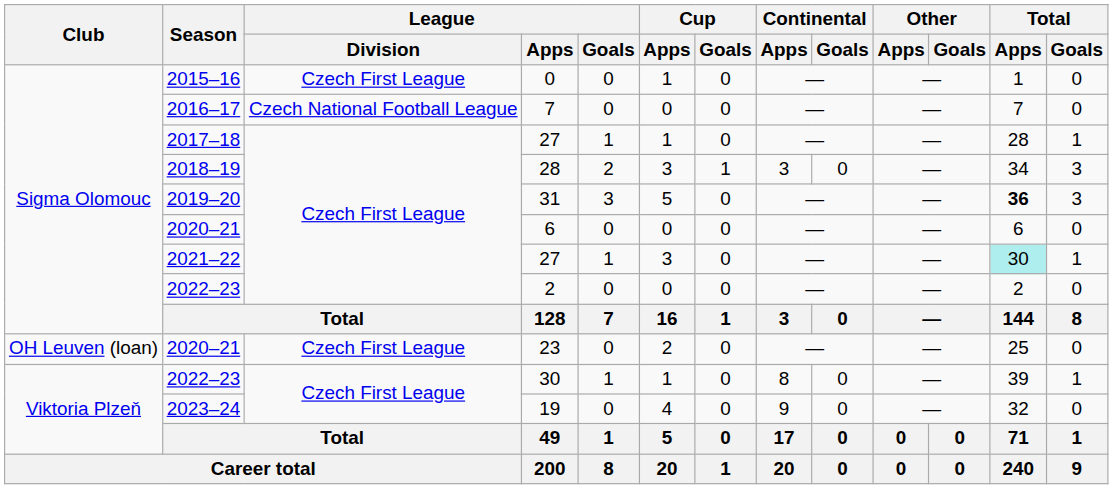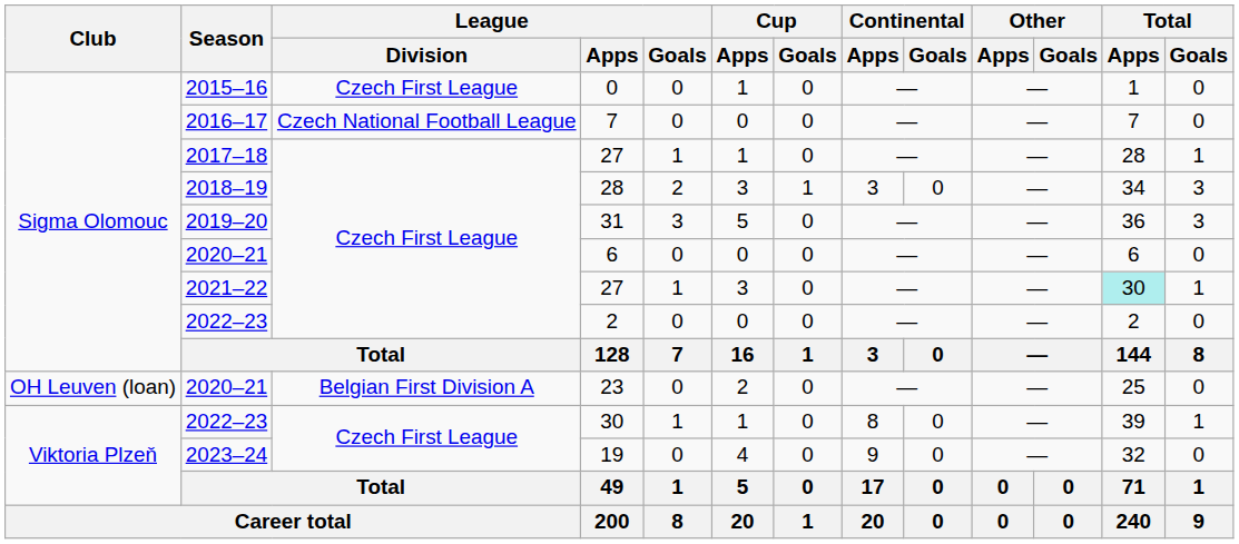31 | Total / Apps: bold -> normal
23 | League / Division: Czech First League -> Belgian First Division A
